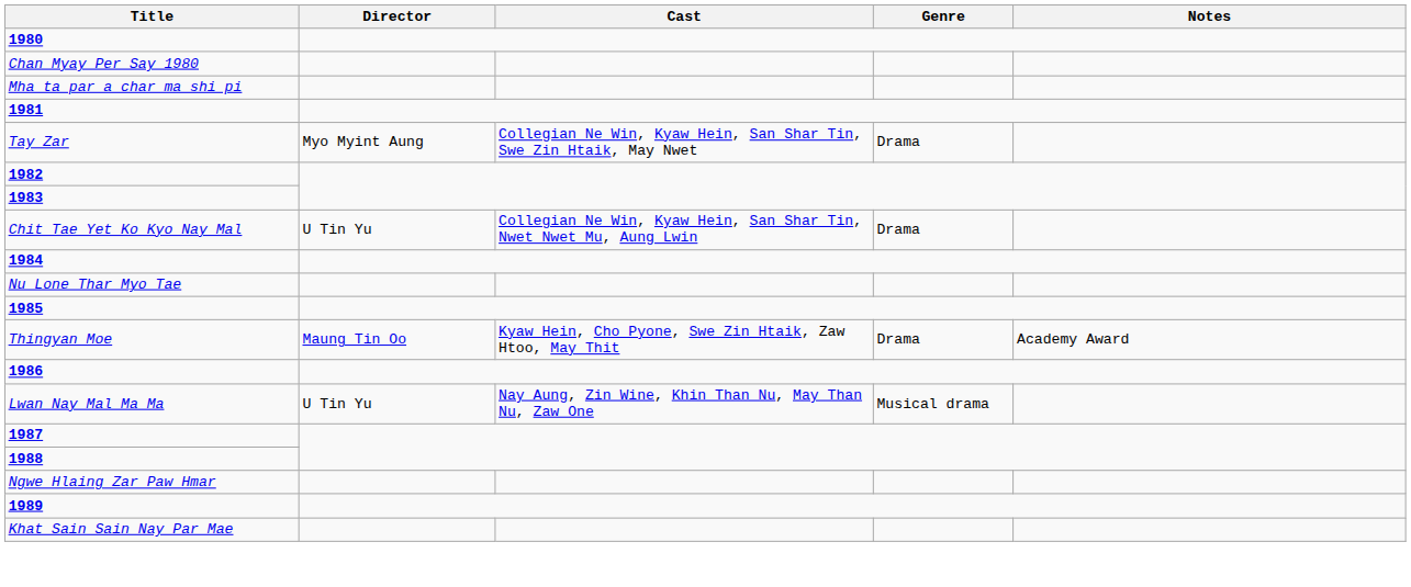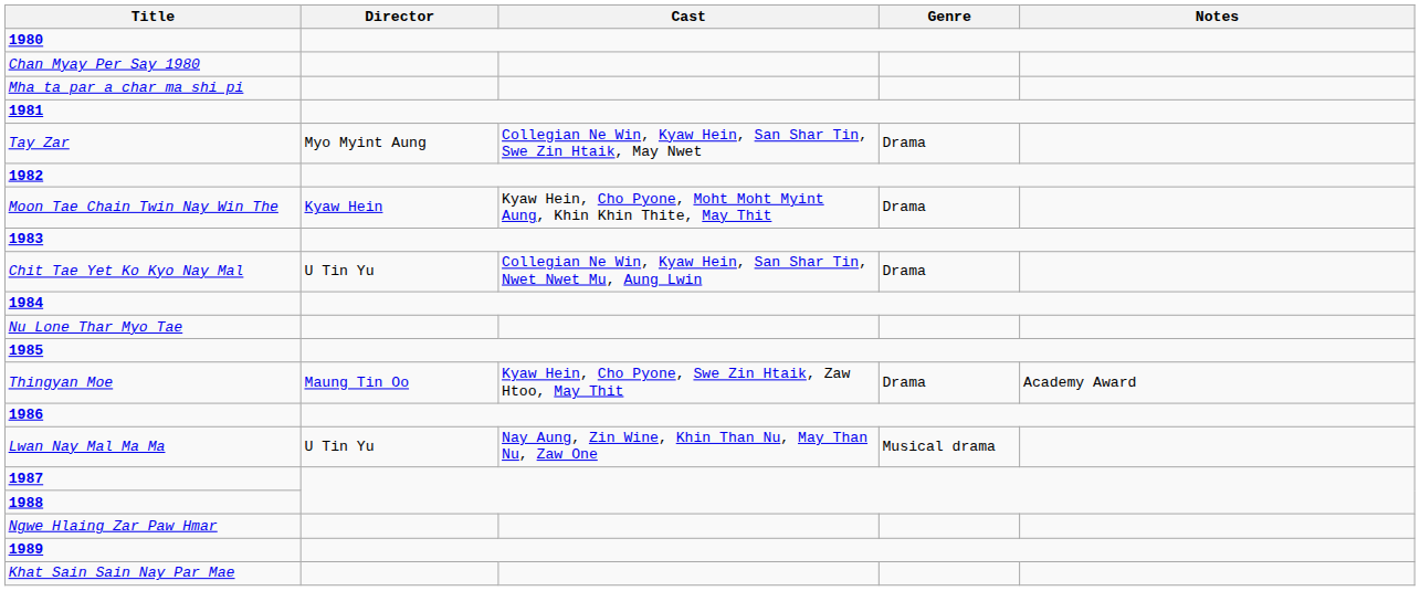+ row: Moon Tae Chain Twin Nay Win The | Kyaw Hein | Kyaw Hein, Cho Pyone, Moht Moht Myint Aung, Khin Khin Thite, May Thit | Drama
